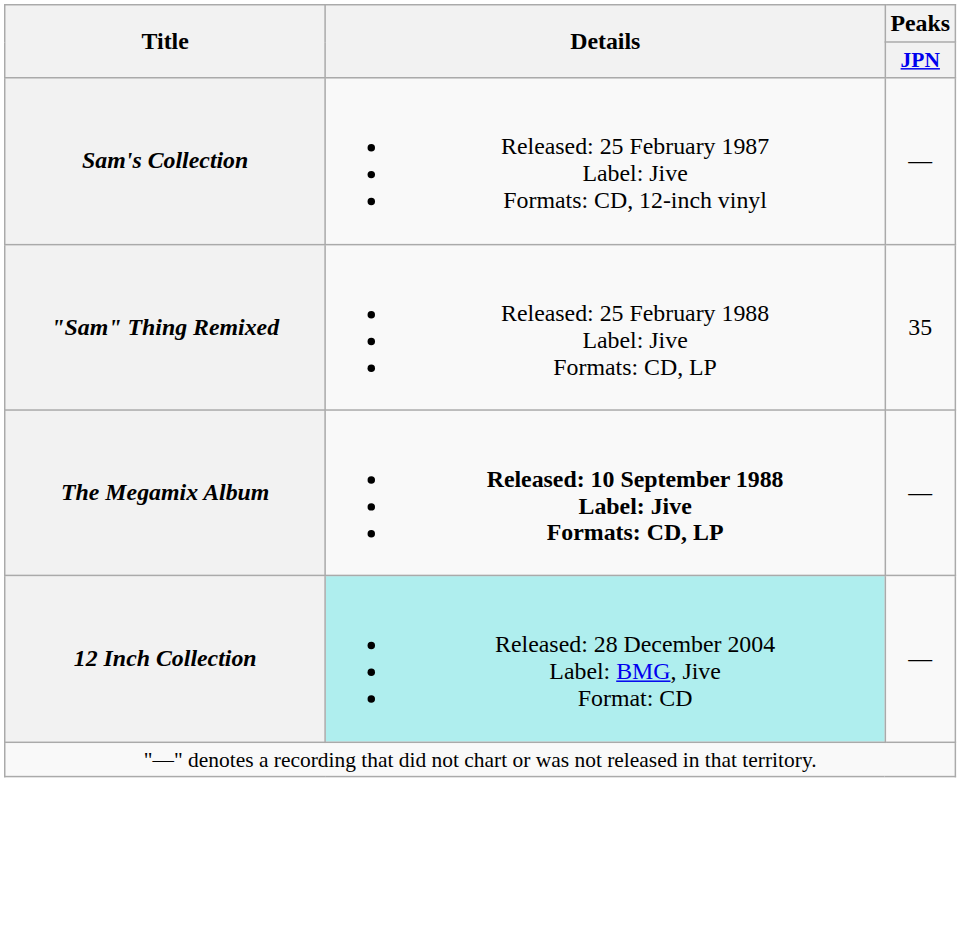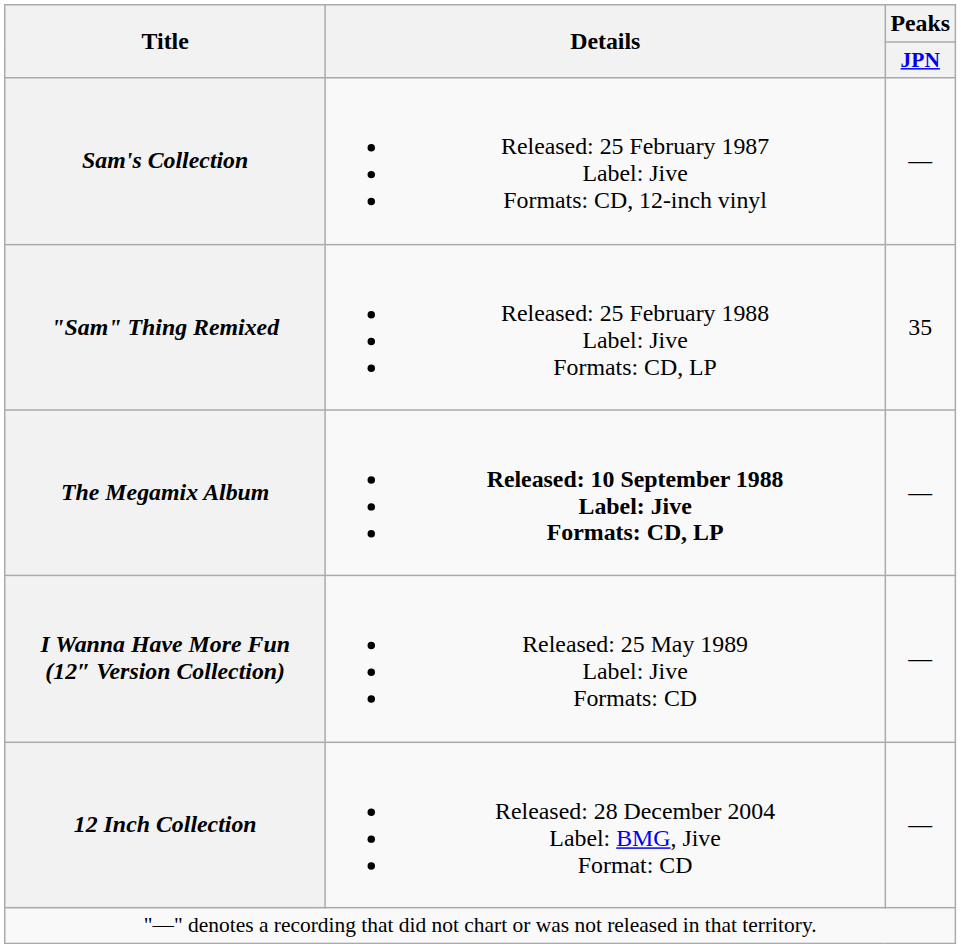+ row: I Wanna Have More Fun (12″ Version Collection) | Released: 25 May 1989 Label: Jive Formats: CD | —
12 Inch Collection | Details: paleturquoise background -> no background
